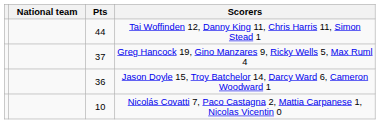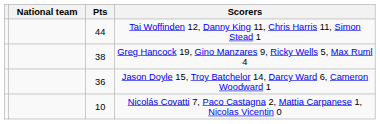Greg Hancock 19, Gino Manzares 9, Ricky Wells 5, Max Ruml 4 | Pts: 37 -> 38
